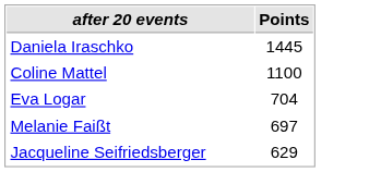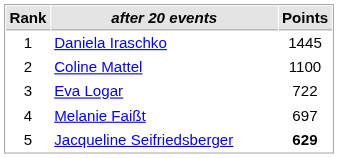+ column: Rank | 1 | 2 | 3 | 4 | 5
Eva Logar | Points: 704 -> 722
Jacqueline Seifriedsberger | Points: normal -> bold
